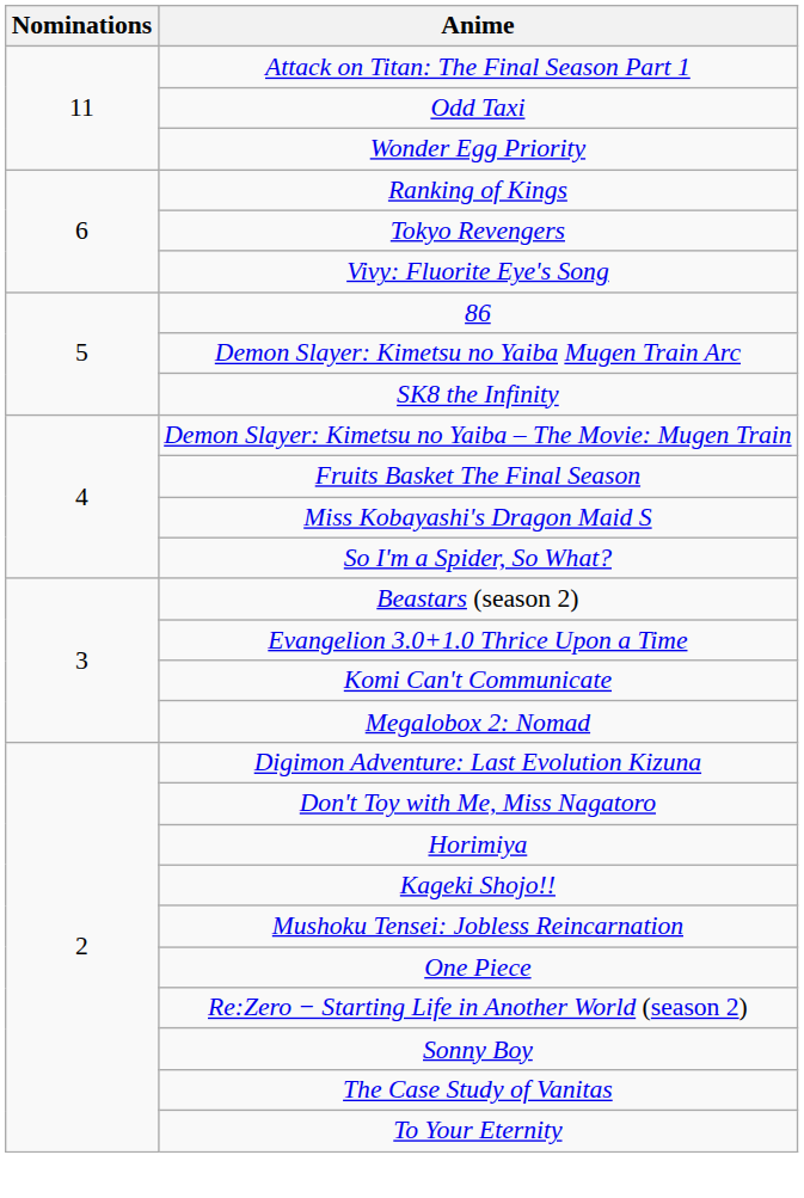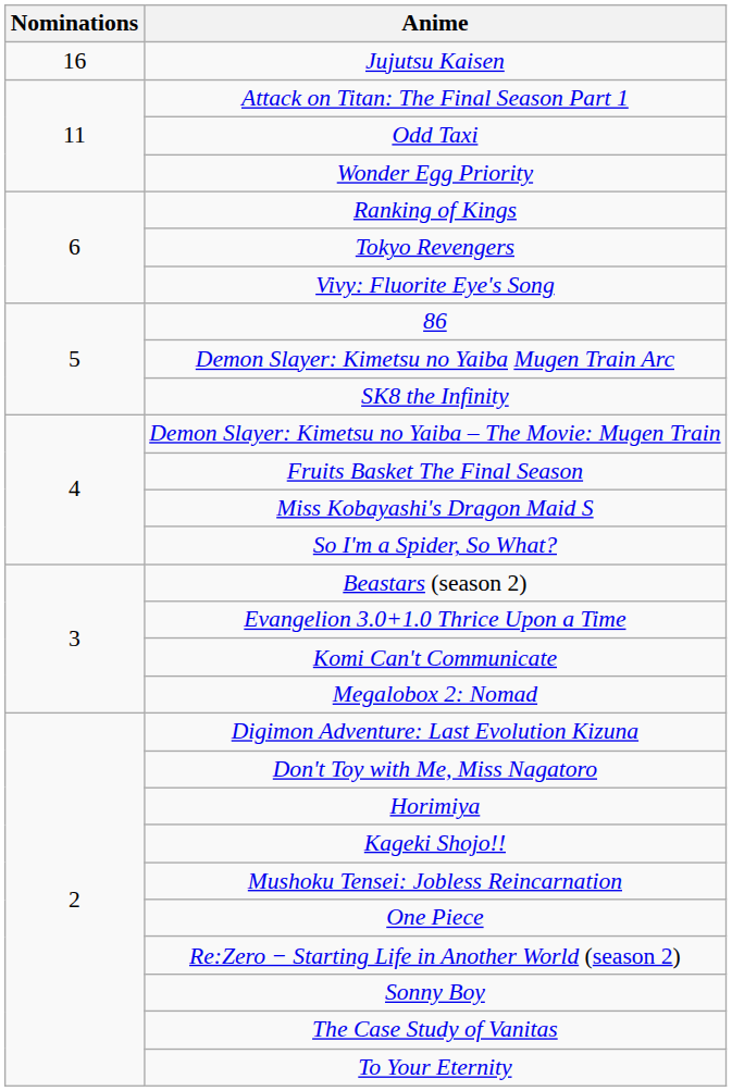+ row: 16 | Jujutsu Kaisen
